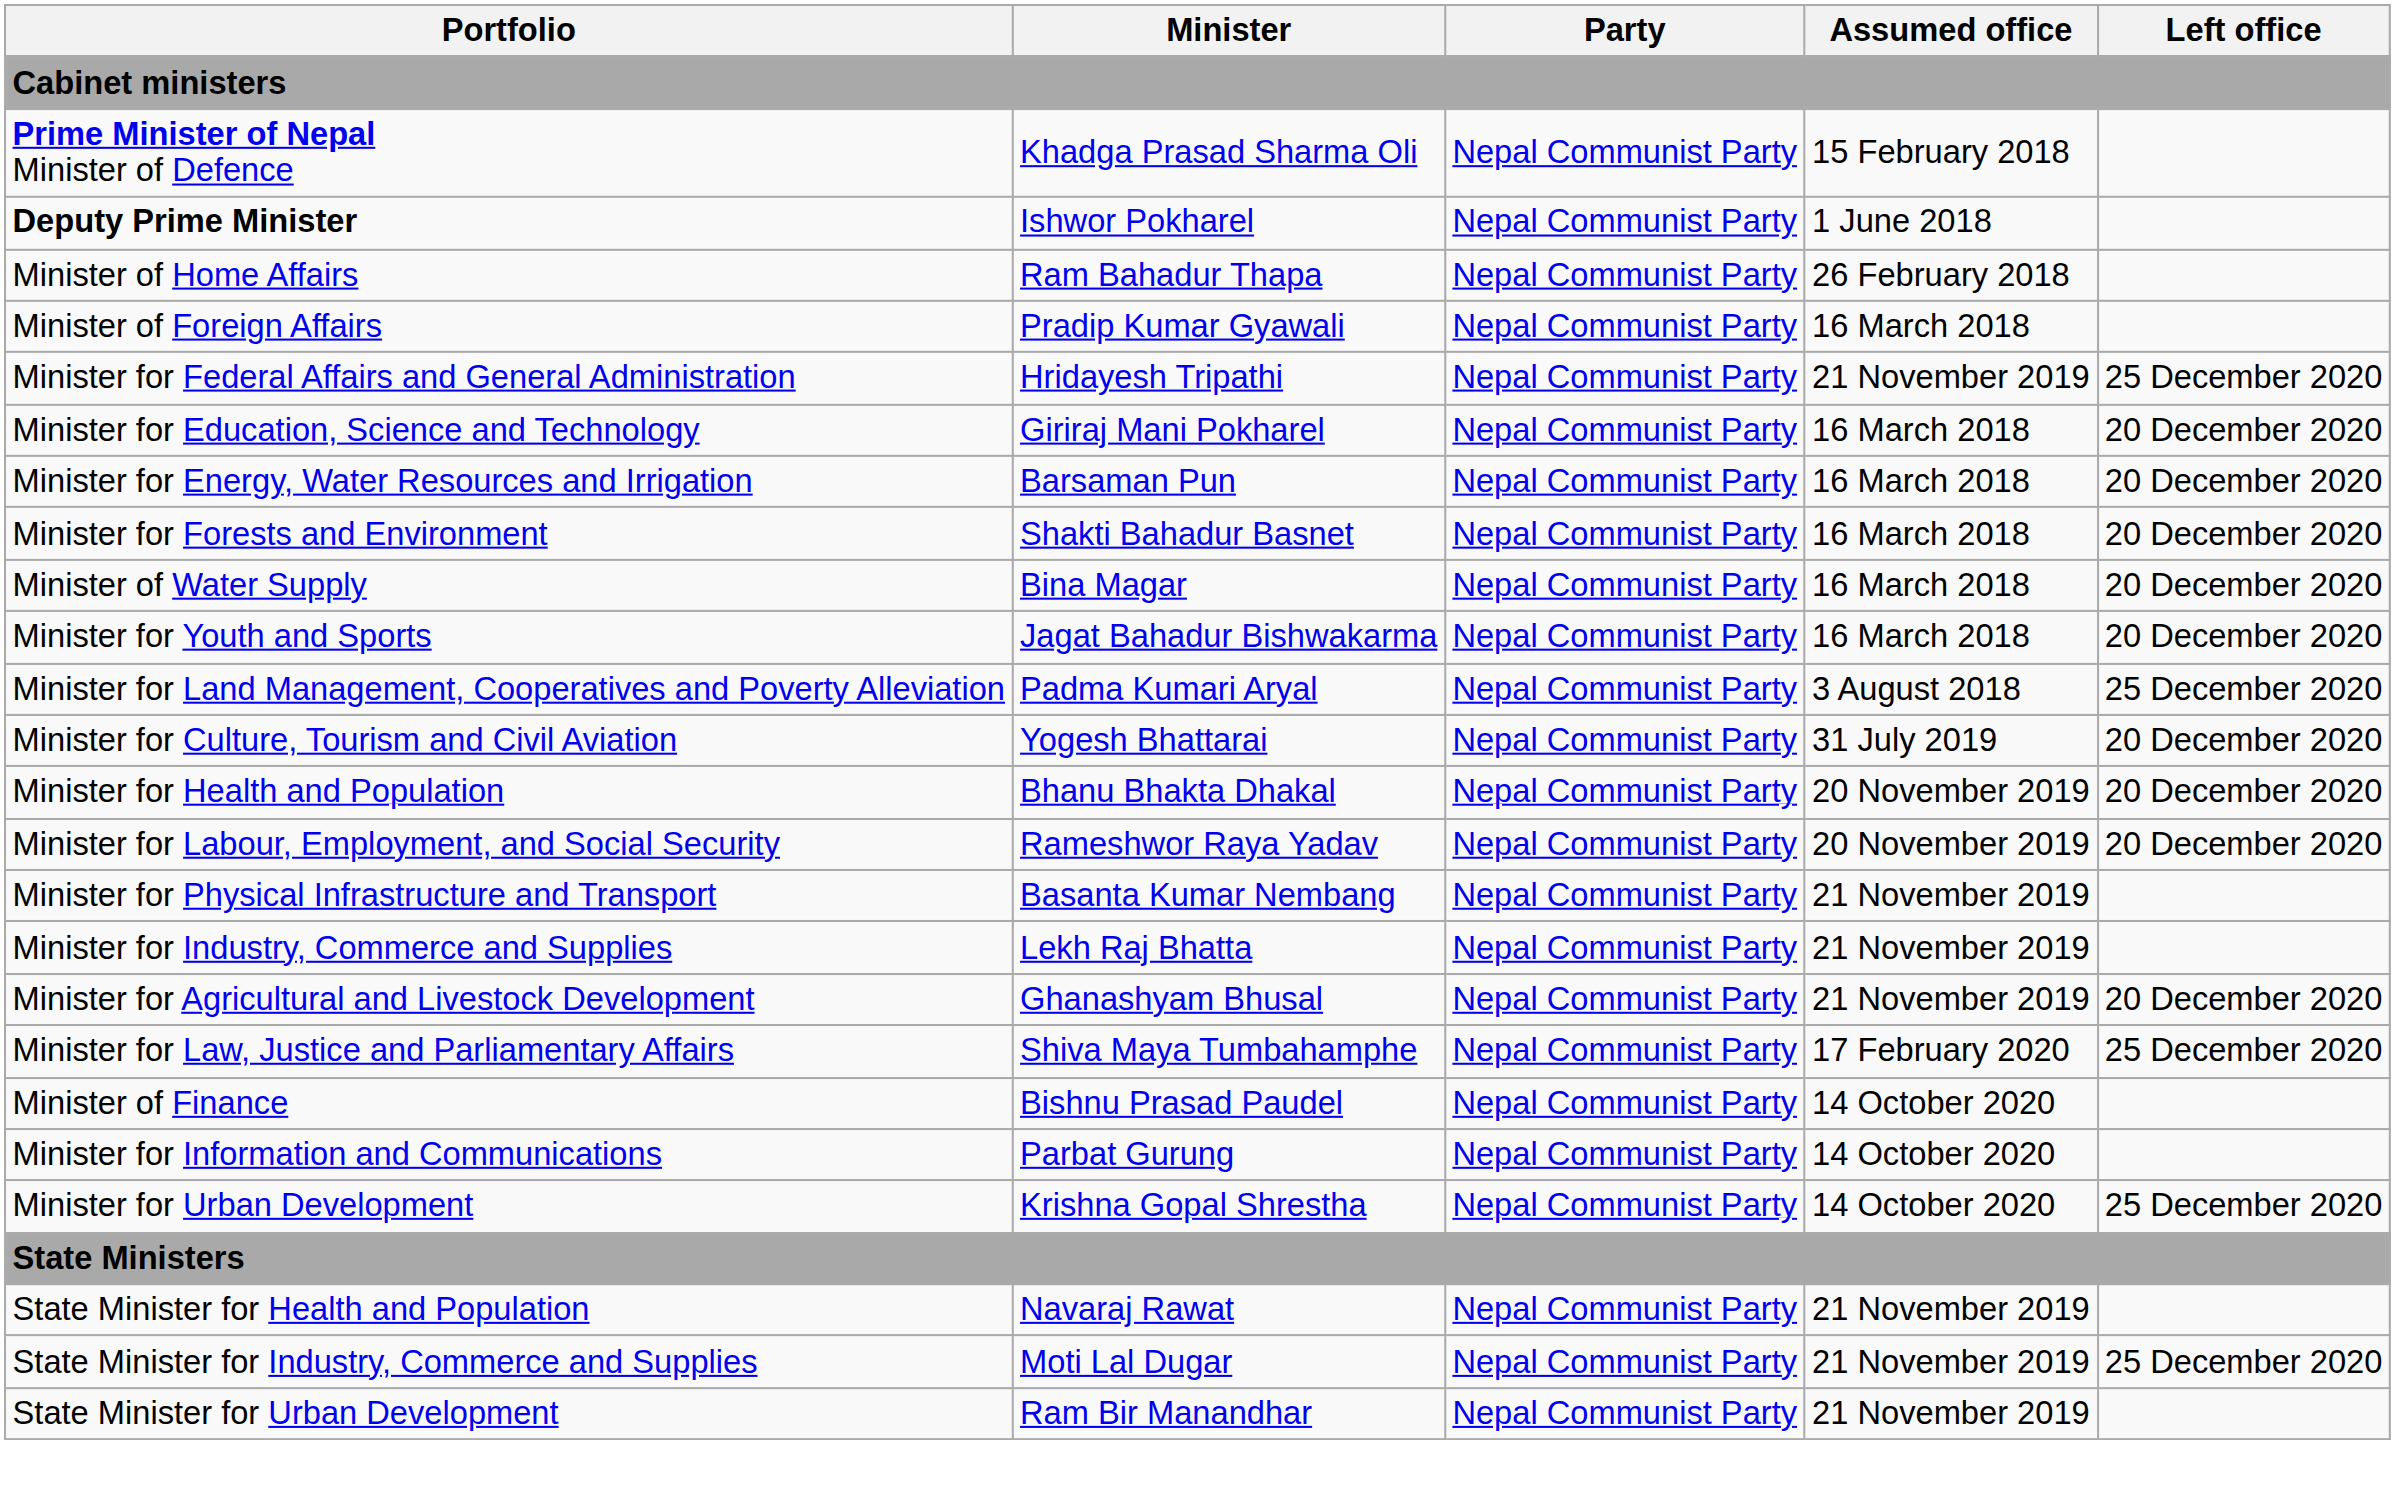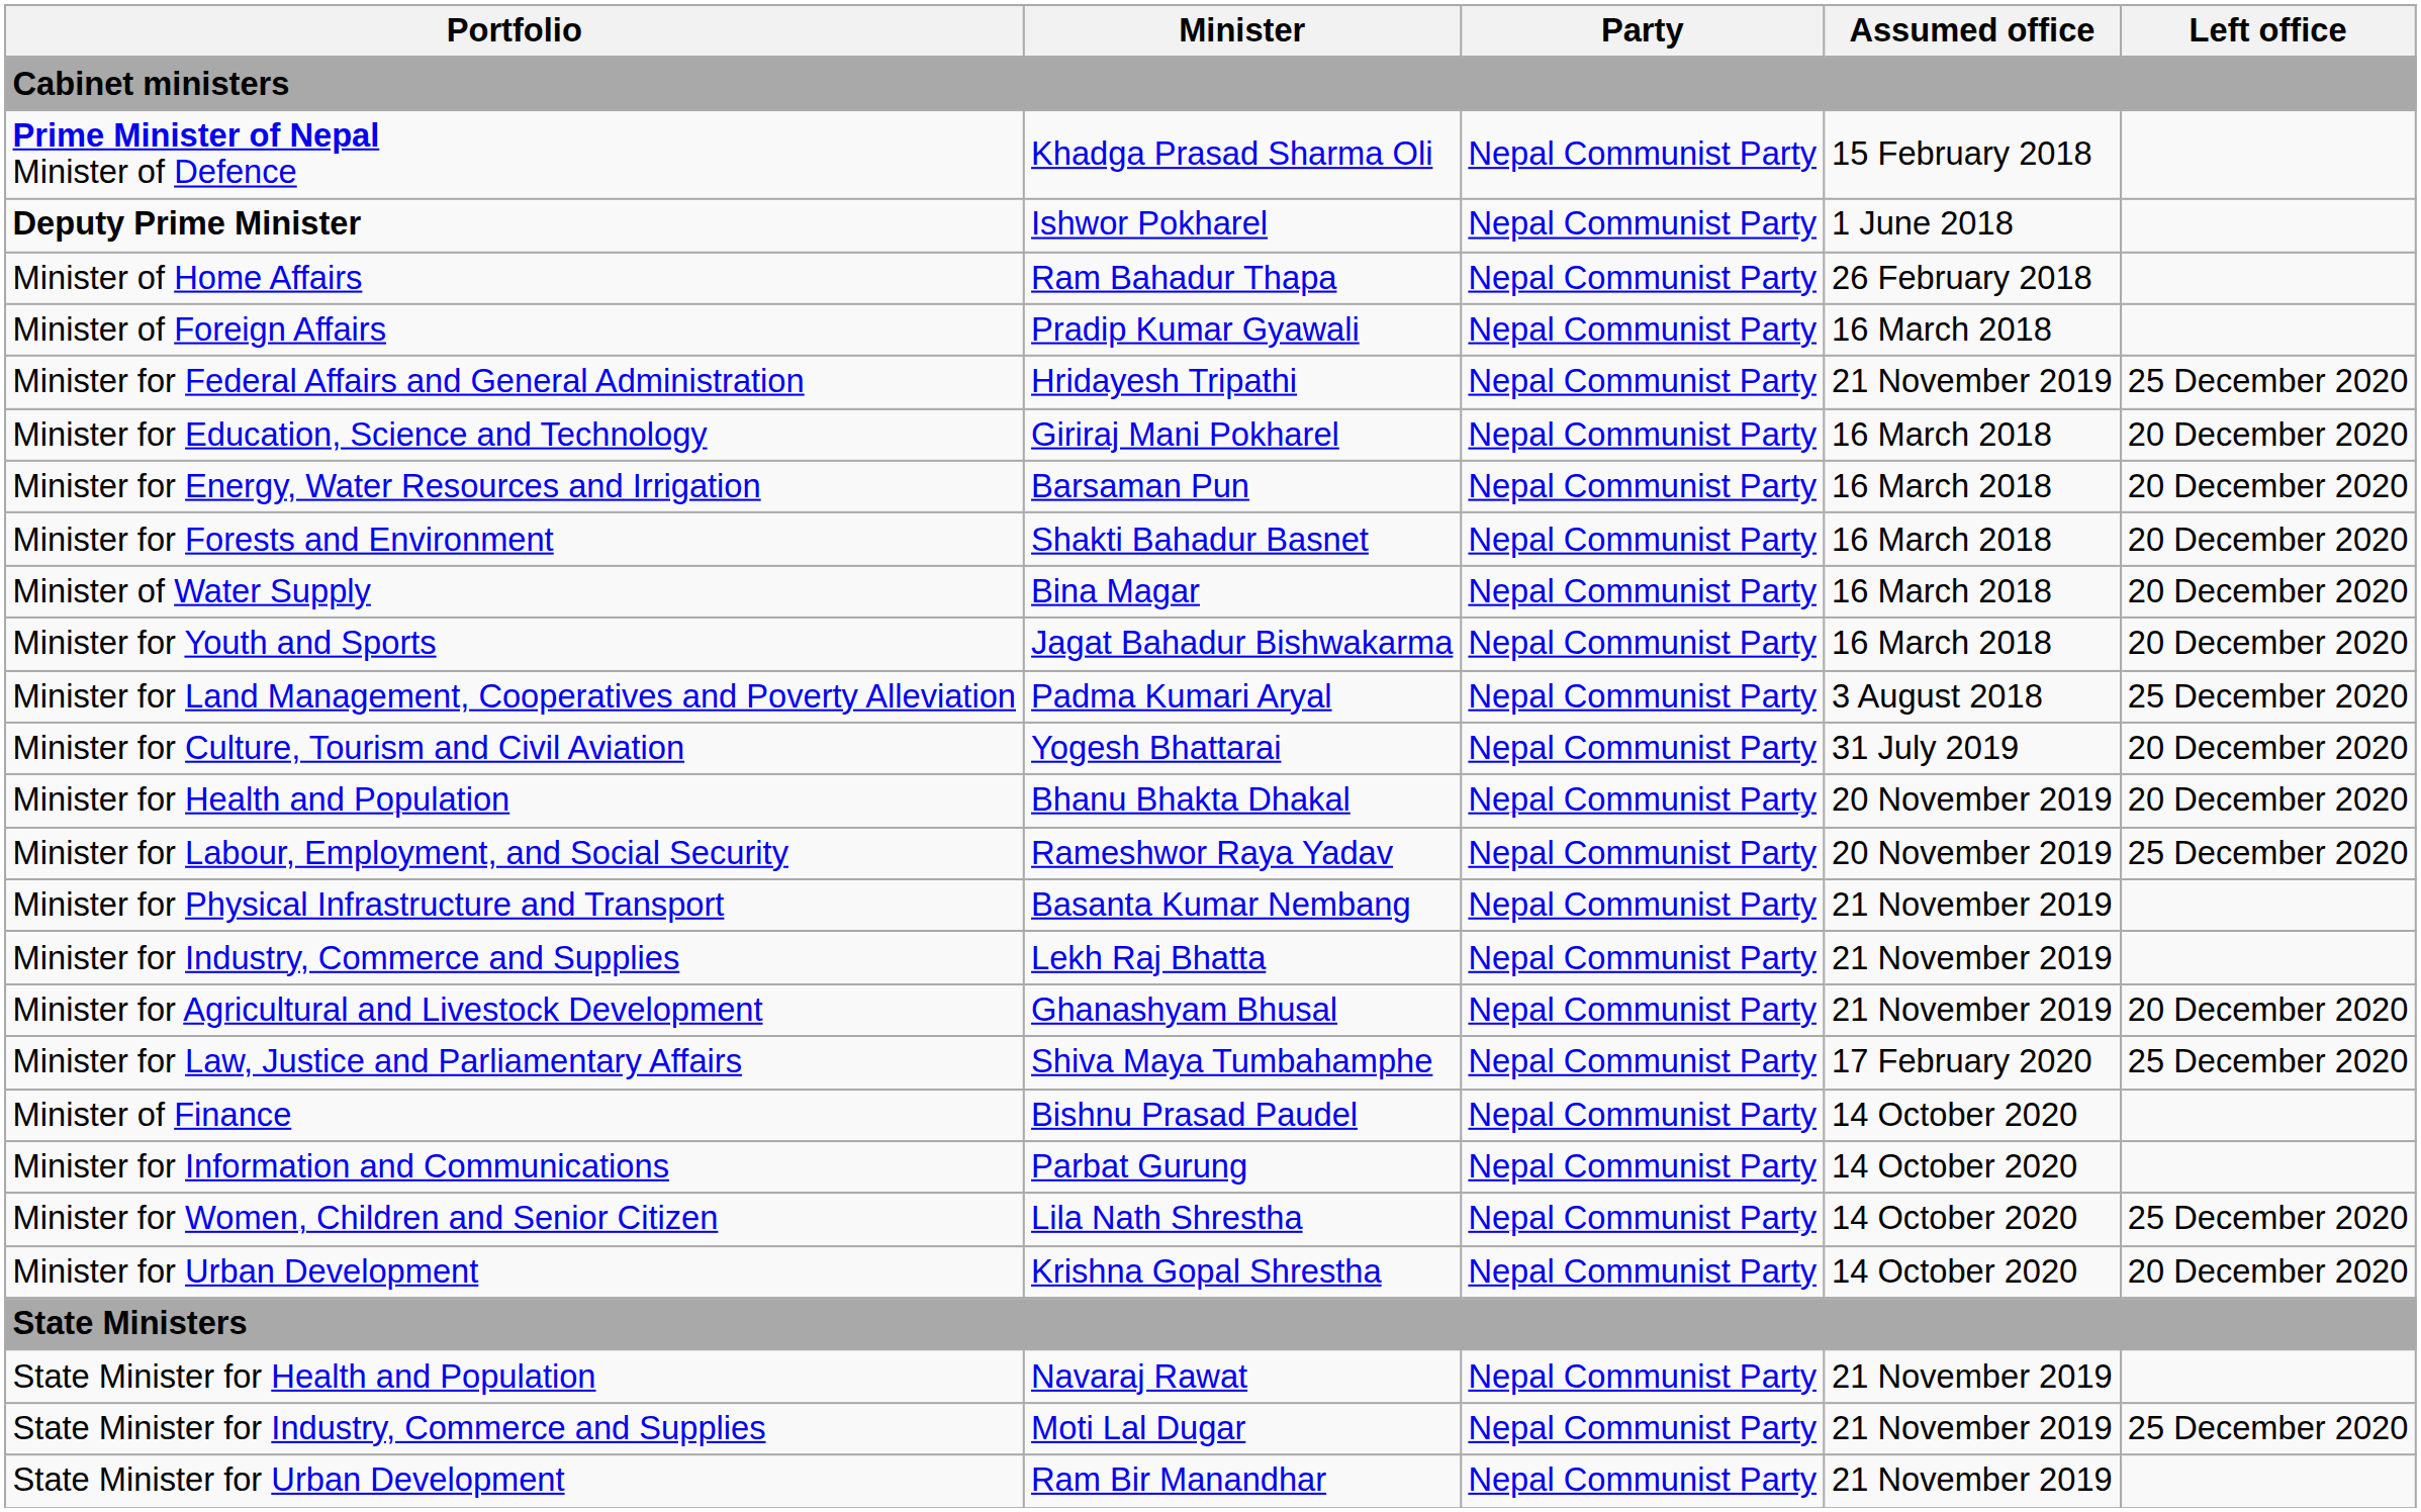Minister for Labour, Employment, and Social Security | Left office: 20 December 2020 -> 25 December 2020
+ row: Minister for Women, Children and Senior Citizen | Lila Nath Shrestha | Nepal Communist Party | 14 October 2020 | 25 December 2020
Minister for Urban Development | Left office: 25 December 2020 -> 20 December 2020
